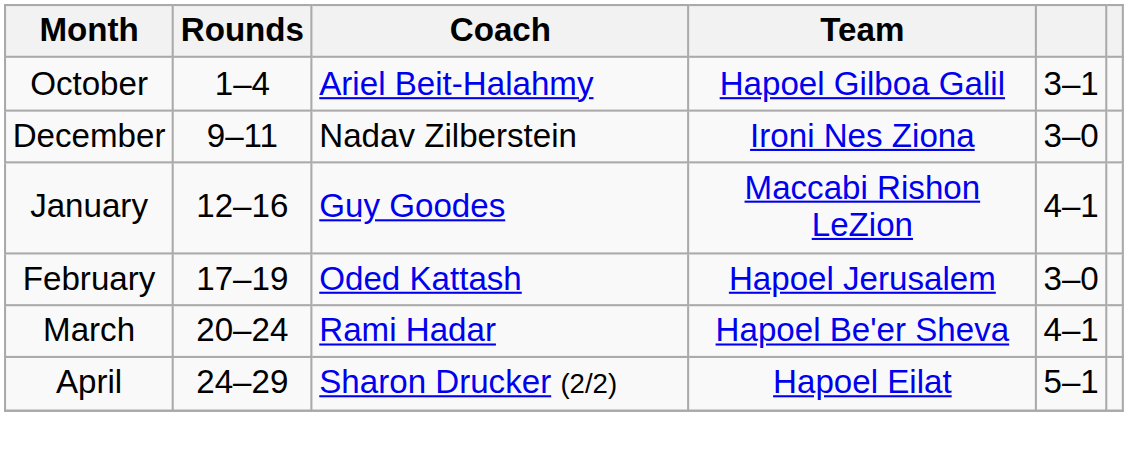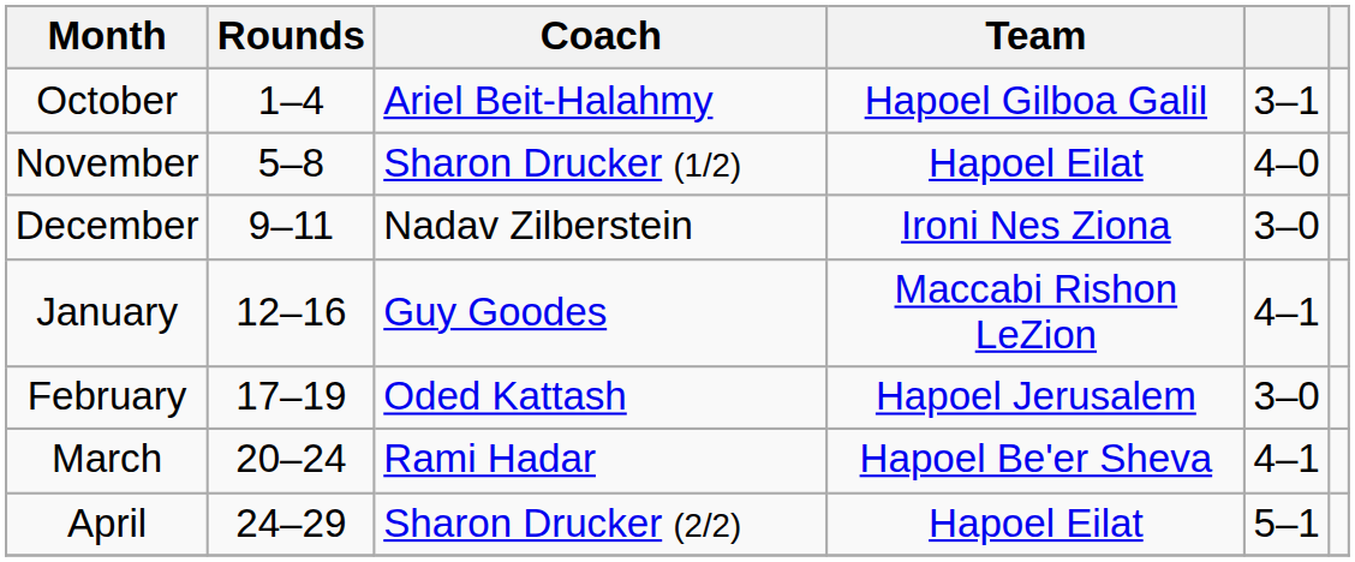+ row: November | 5–8 | Sharon Drucker (1/2) | Hapoel Eilat | 4–0
